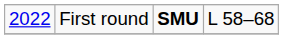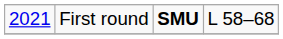First round | column 1: 2022 -> 2021
